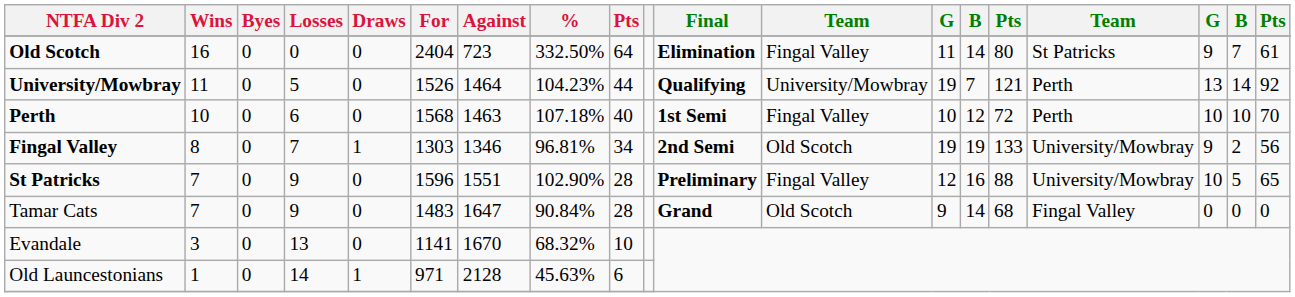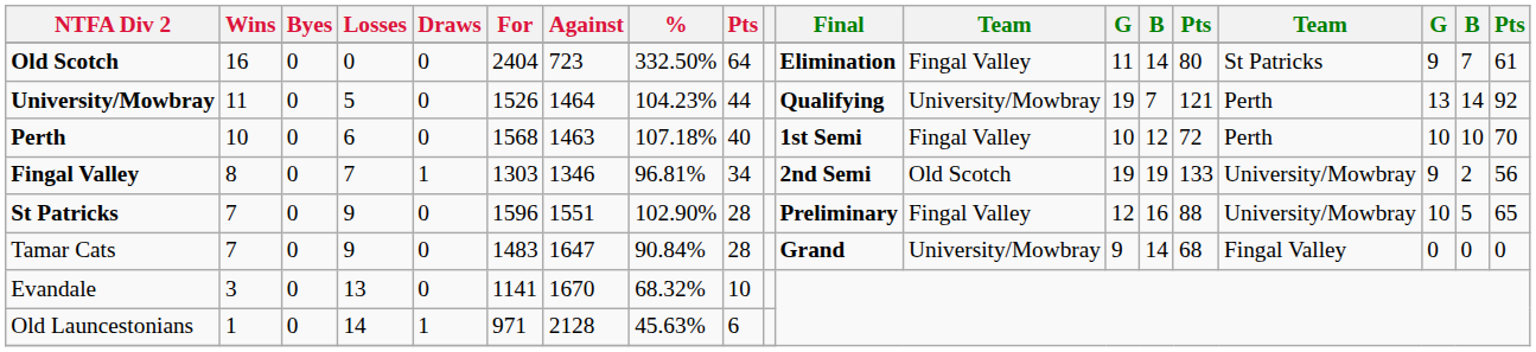Tamar Cats | column 12: Old Scotch -> University/Mowbray
